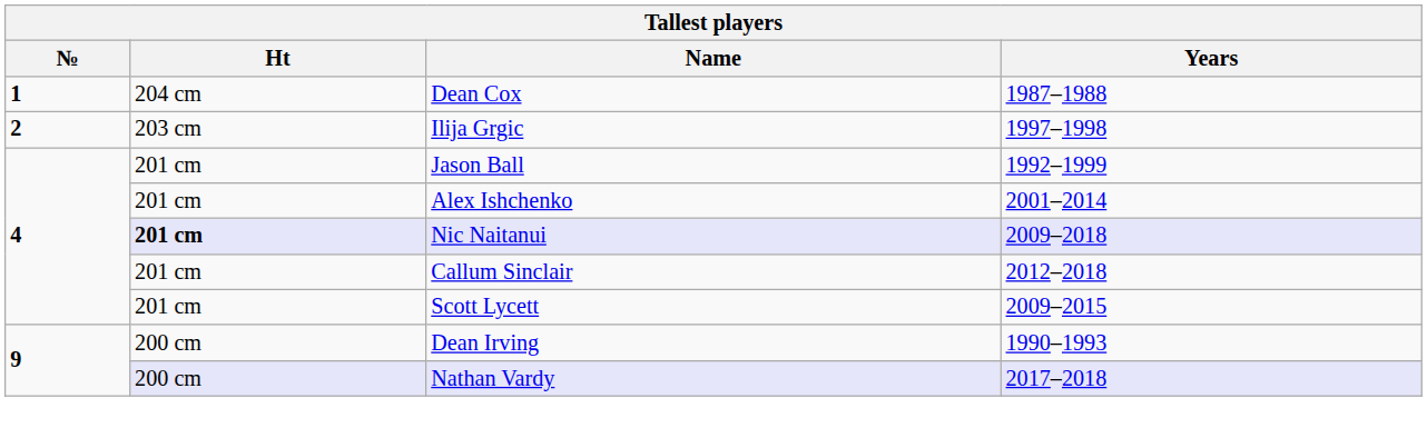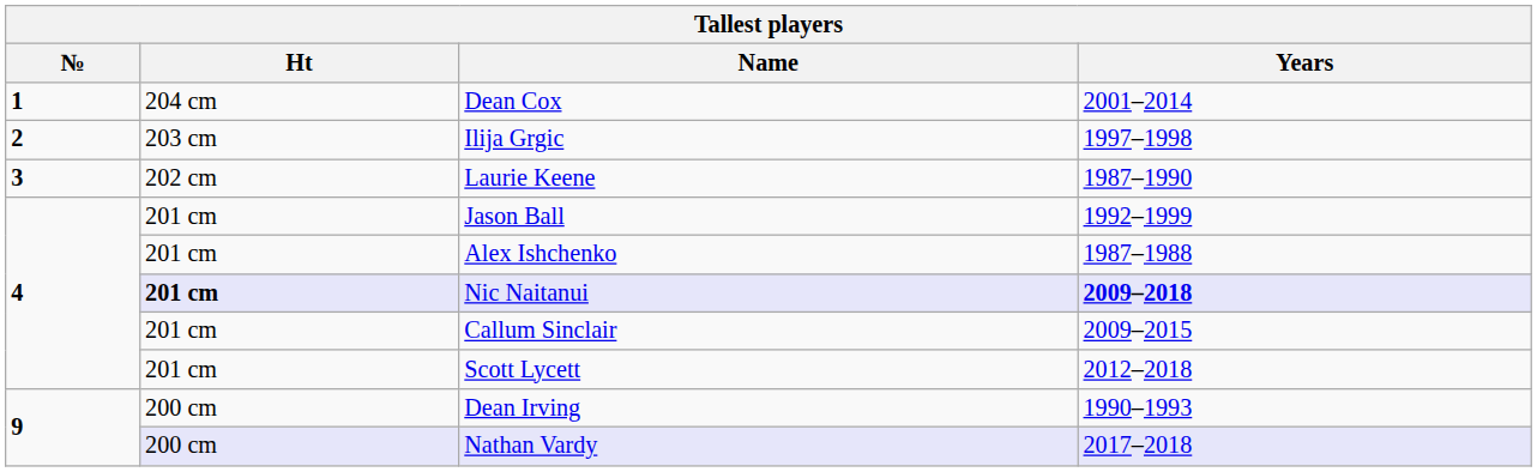Dean Cox | Years: 1987–1988 -> 2001–2014
+ row: 3 | 202 cm | Laurie Keene | 1987–1990
Alex Ishchenko | Years: 2001–2014 -> 1987–1988
Nic Naitanui | Years: normal -> bold
Callum Sinclair | Years: 2012–2018 -> 2009–2015
Scott Lycett | Years: 2009–2015 -> 2012–2018
